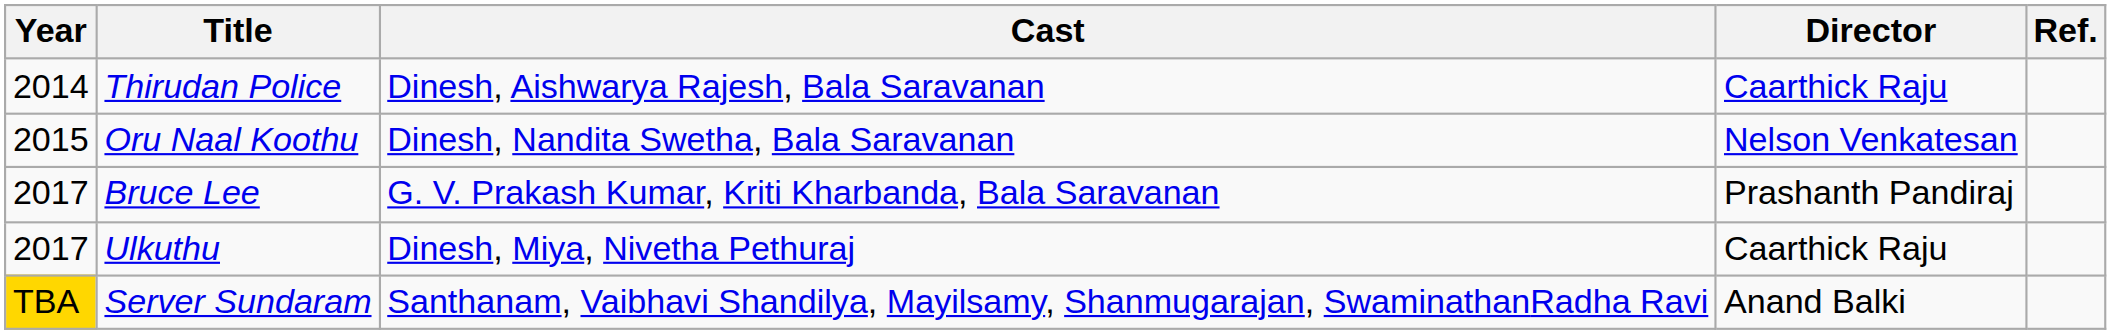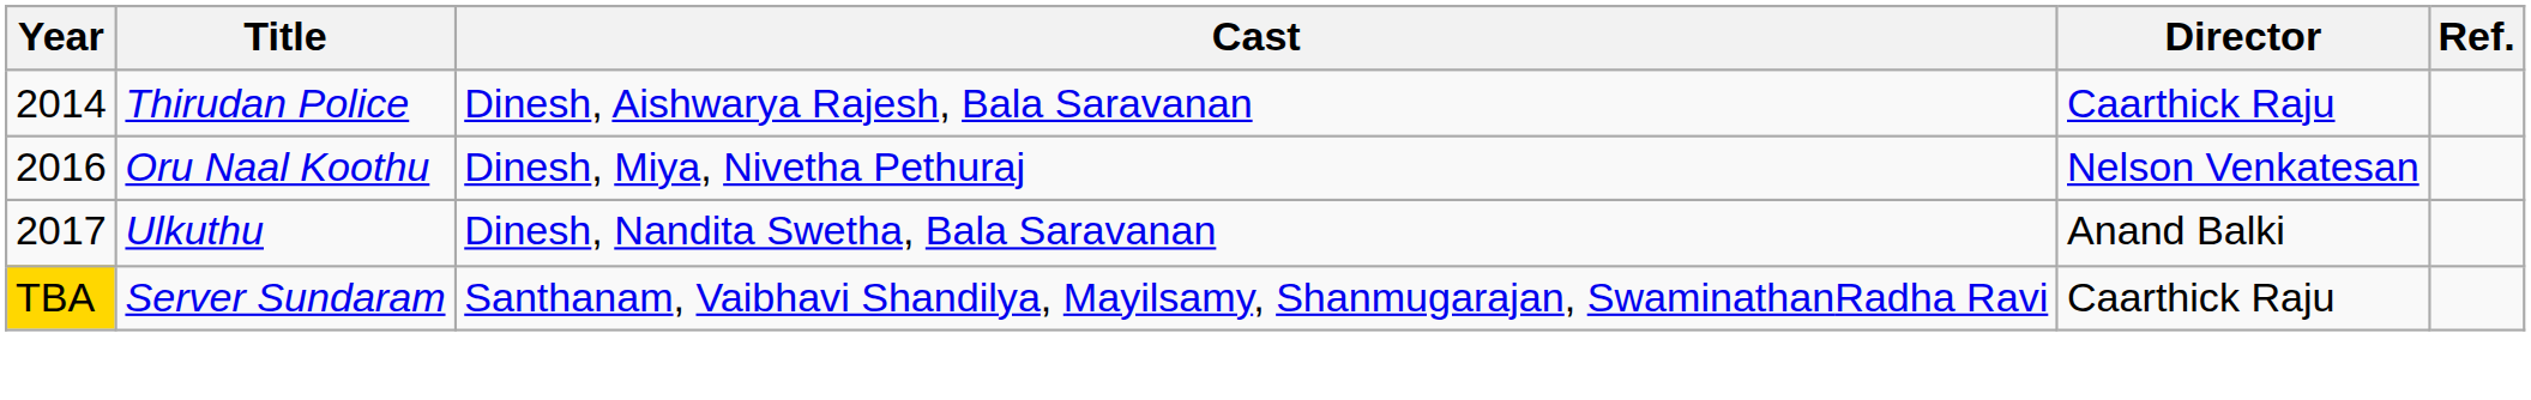Oru Naal Koothu | Year: 2015 -> 2016
Oru Naal Koothu | Cast: Dinesh, Nandita Swetha, Bala Saravanan -> Dinesh, Miya, Nivetha Pethuraj
- row: 2017 | Bruce Lee | G. V. Prakash Kumar, Kriti Kharbanda, Bala Saravanan | Prashanth Pandiraj
Ulkuthu | Cast: Dinesh, Miya, Nivetha Pethuraj -> Dinesh, Nandita Swetha, Bala Saravanan
Ulkuthu | Director: Caarthick Raju -> Anand Balki
Server Sundaram | Director: Anand Balki -> Caarthick Raju
